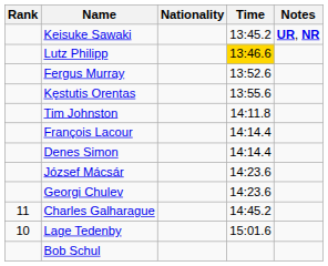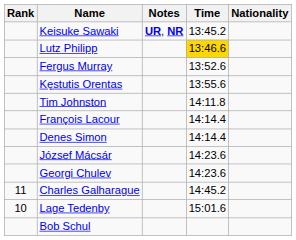columns swapped: Nationality <-> Notes
